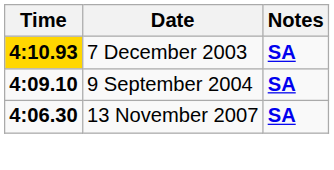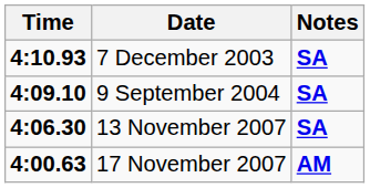7 December 2003 | Time: gold background -> no background
+ row: 4:00.63 | 17 November 2007 | AM
